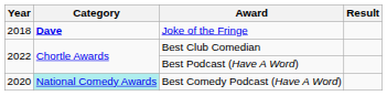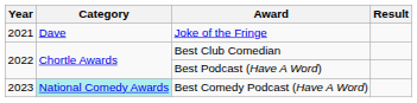Joke of the Fringe | Year: 2018 -> 2021
Joke of the Fringe | Category: bold -> normal
Best Comedy Podcast (Have A Word) | Year: 2020 -> 2023
